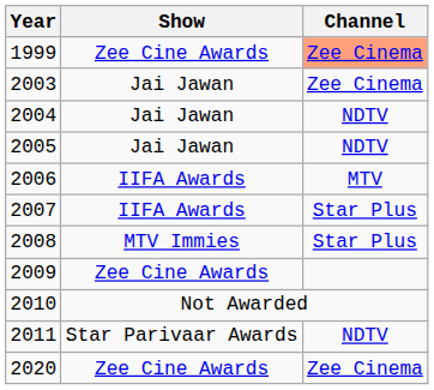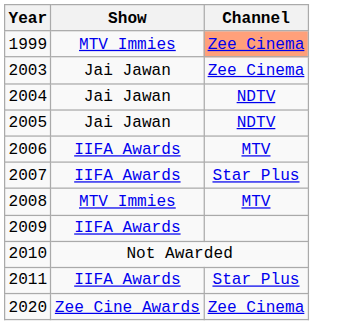1999 | Show: Zee Cine Awards -> MTV Immies
2008 | Channel: Star Plus -> MTV
2009 | Show: Zee Cine Awards -> IIFA Awards
2011 | Show: Star Parivaar Awards -> IIFA Awards
2011 | Channel: NDTV -> Star Plus
